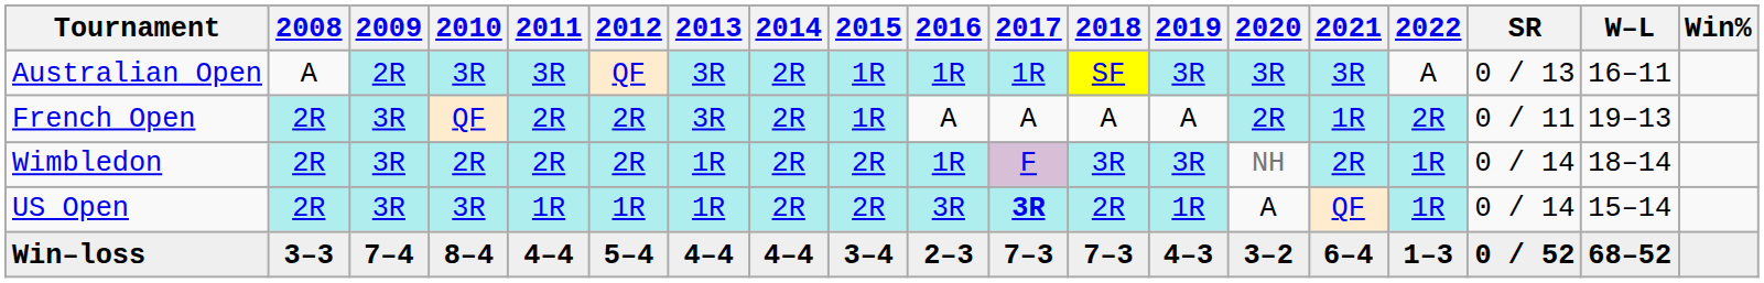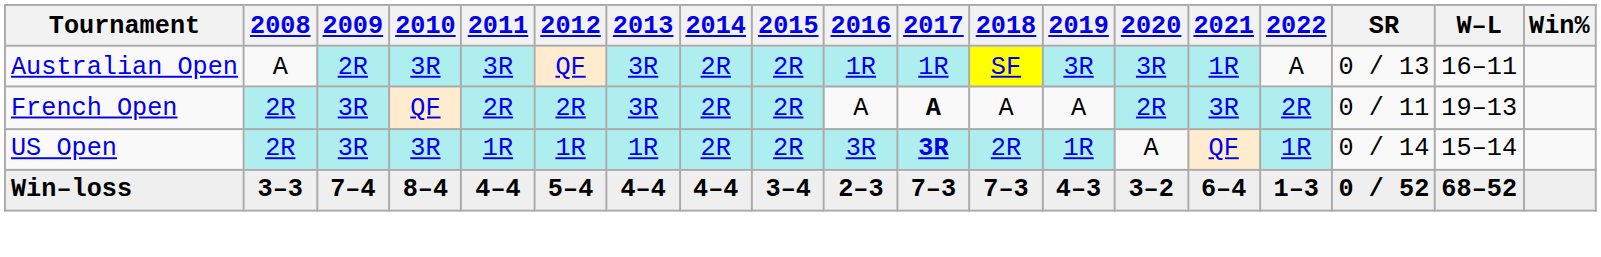Australian Open | 2015: 1R -> 2R
Australian Open | 2021: 3R -> 1R
French Open | 2015: 1R -> 2R
French Open | 2017: normal -> bold
French Open | 2021: 1R -> 3R
- row: Wimbledon | 2R | 3R | 2R | 2R | 2R | 1R | 2R | 2R | 1R | F | 3R | 3R | NH | 2R | 1R | 0 / 14 | 18–14
